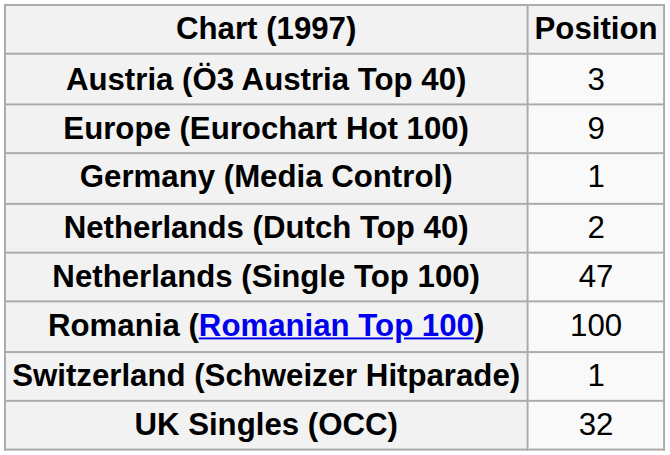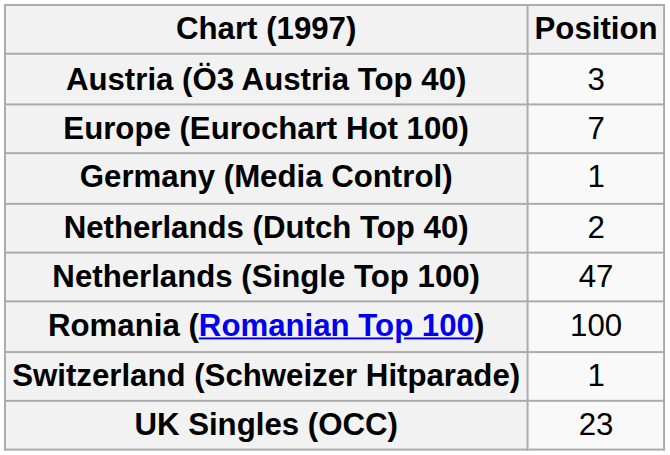Europe (Eurochart Hot 100) | Position: 9 -> 7
UK Singles (OCC) | Position: 32 -> 23
